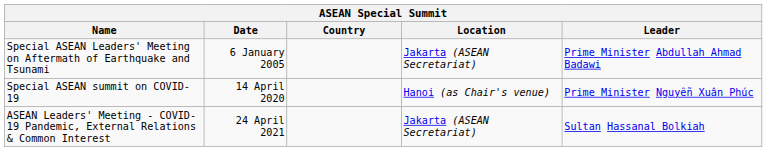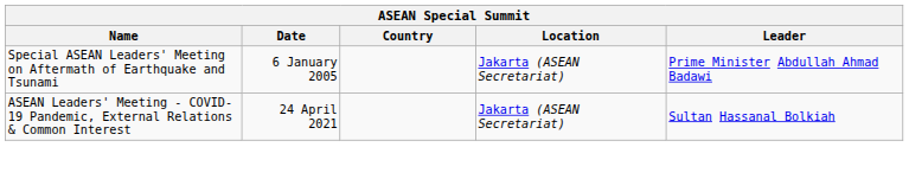- row: Special ASEAN summit on COVID-19 | 14 April 2020 | Hanoi (as Chair's venue) | Prime Minister Nguyễn Xuân Phúc
